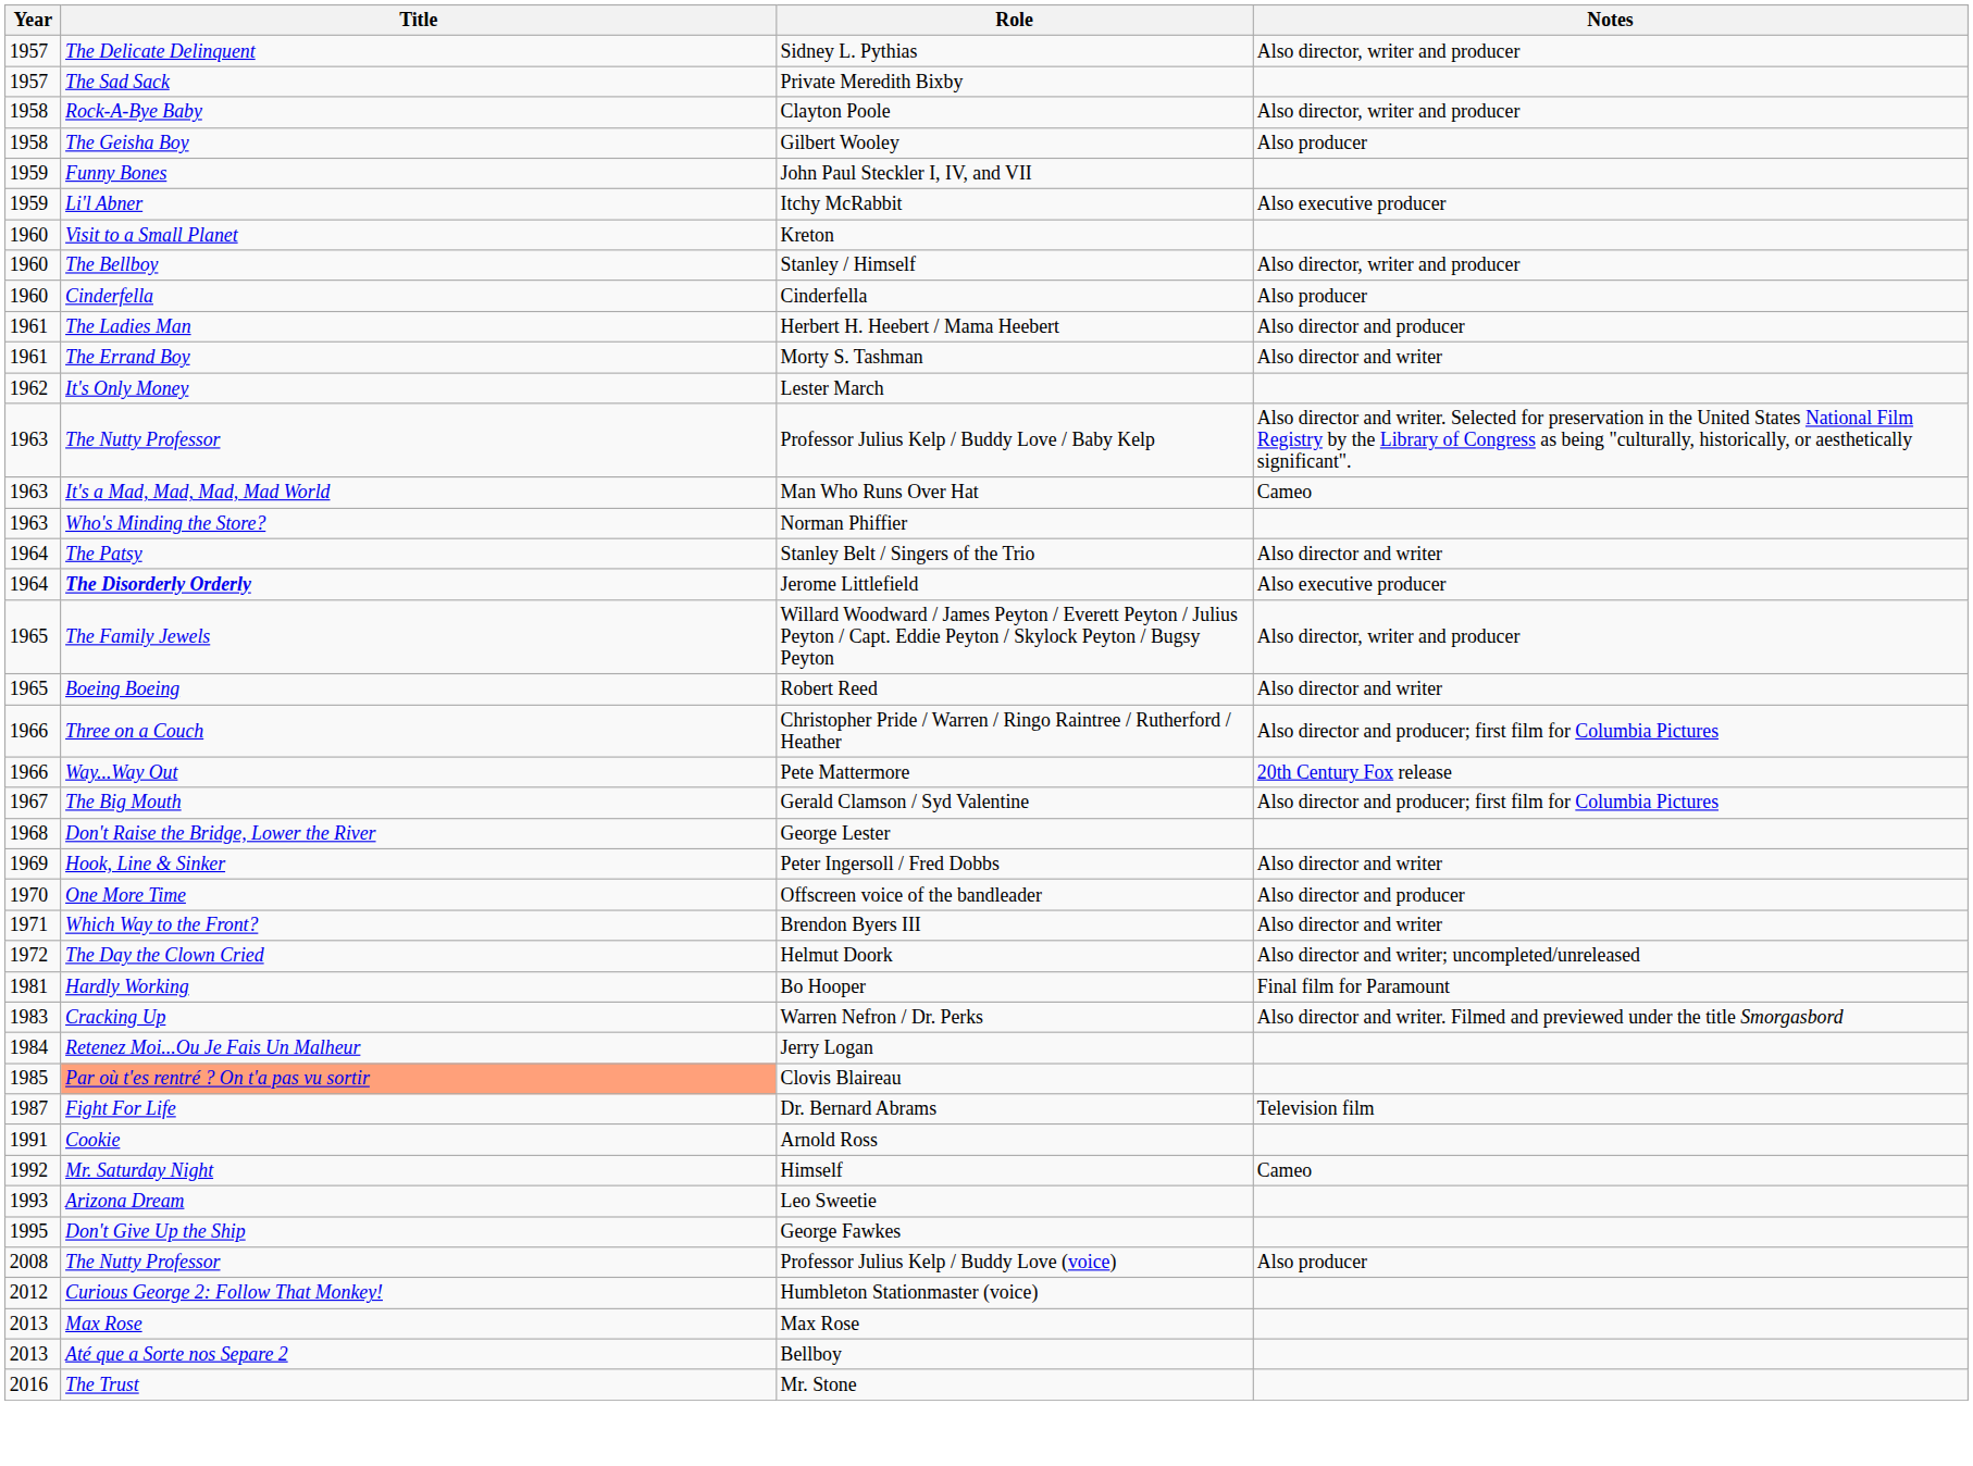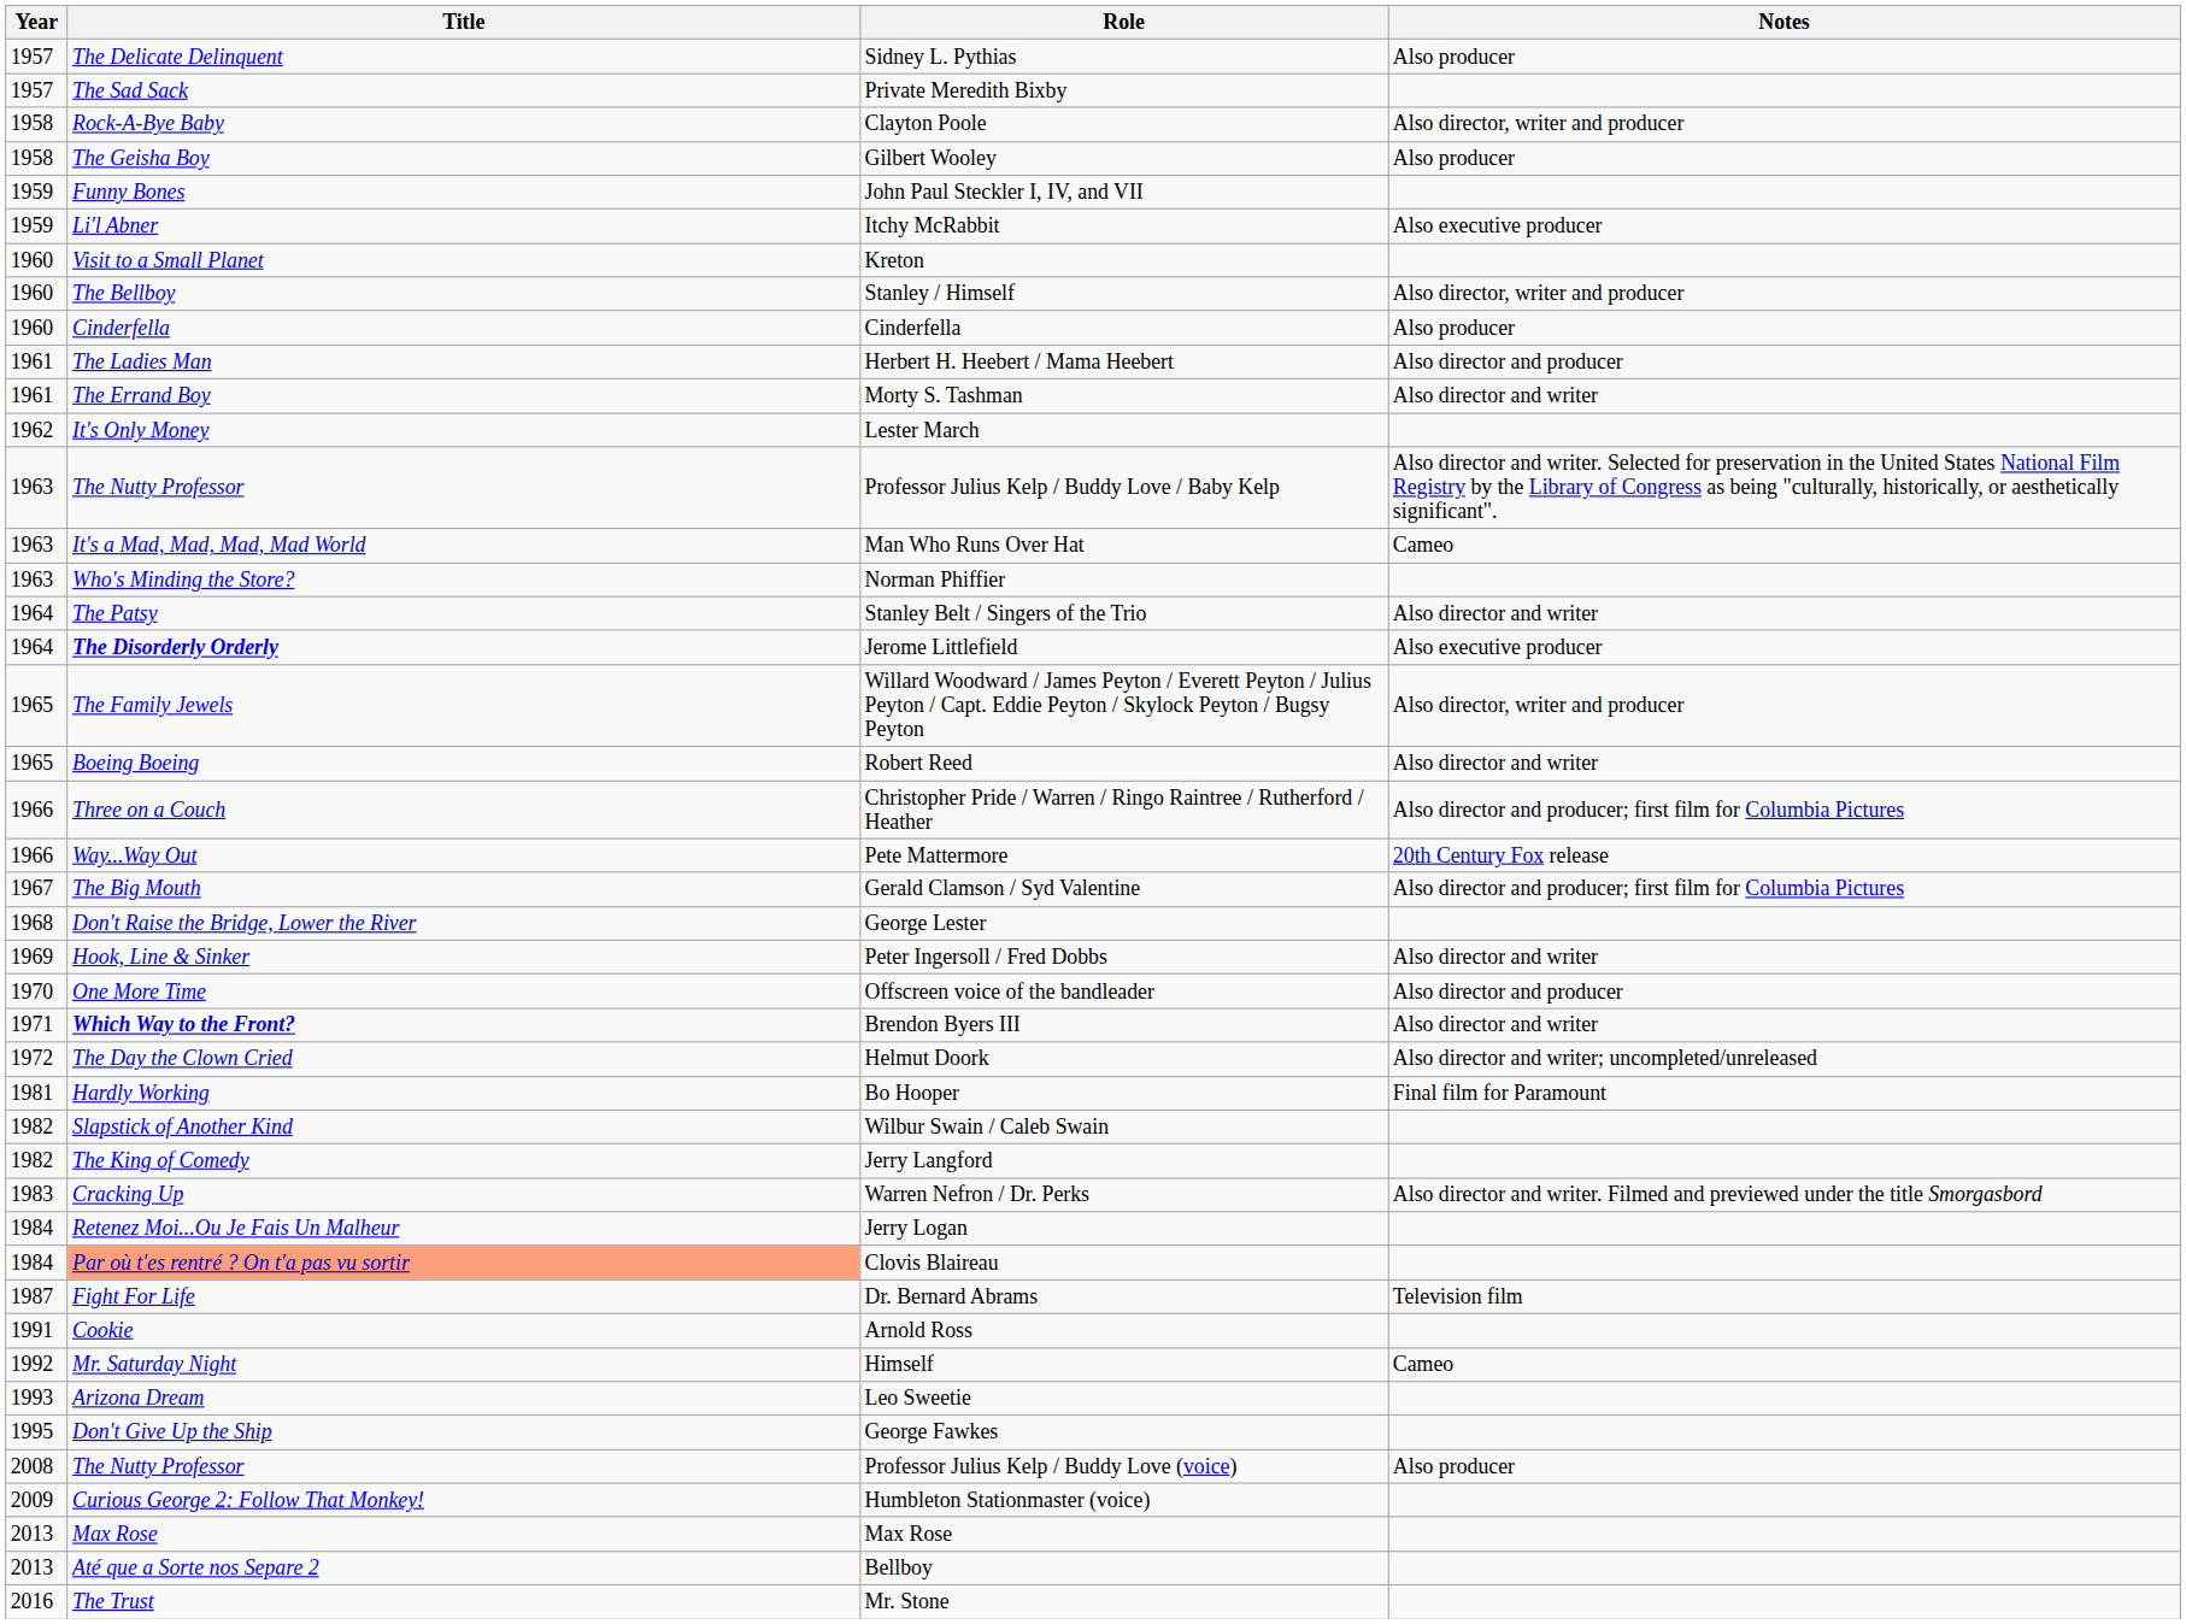Sidney L. Pythias | Notes: Also director, writer and producer -> Also producer
Brendon Byers III | Title: normal -> bold
+ row: 1982 | Slapstick of Another Kind | Wilbur Swain / Caleb Swain
+ row: 1982 | The King of Comedy | Jerry Langford
Clovis Blaireau | Year: 1985 -> 1984
Humbleton Stationmaster (voice) | Year: 2012 -> 2009
